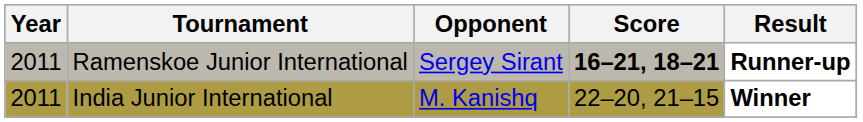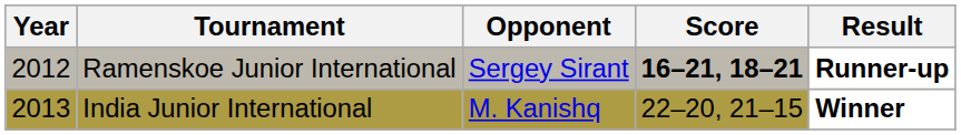Ramenskoe Junior International | Year: 2011 -> 2012
India Junior International | Year: 2011 -> 2013
